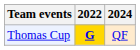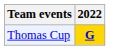- column: 2024 | QF
